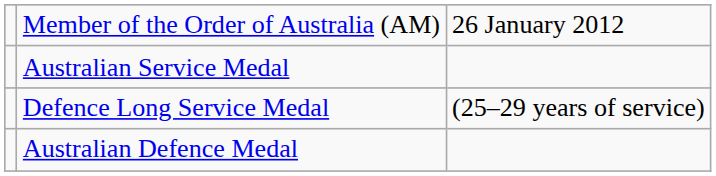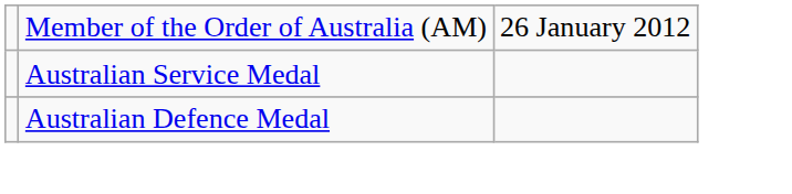- row: Defence Long Service Medal | (25–29 years of service)
